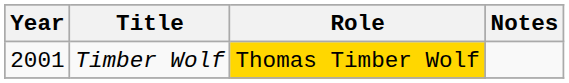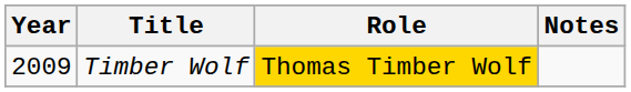Timber Wolf | Year: 2001 -> 2009
